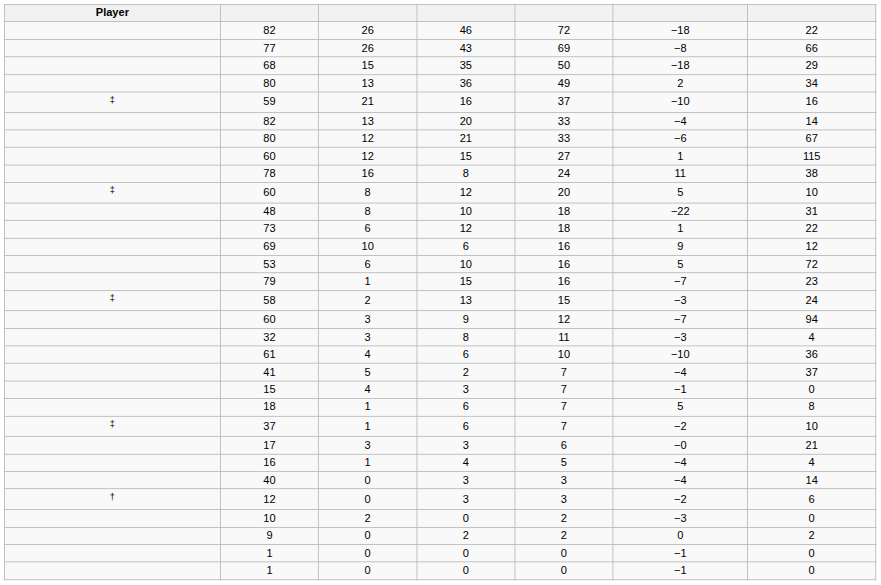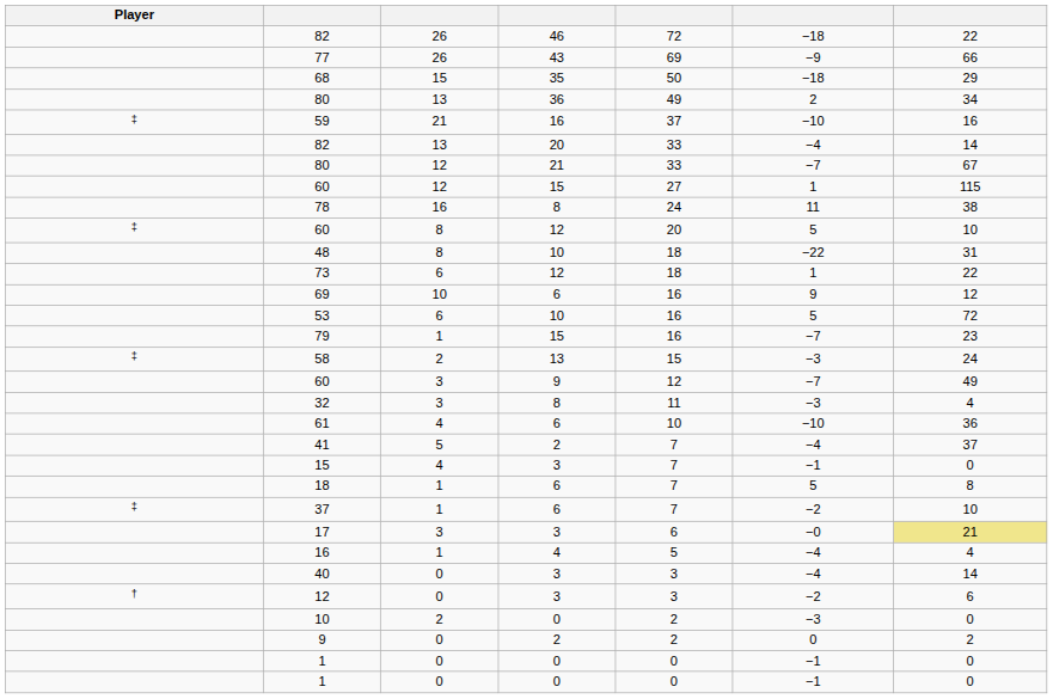77 | column 6: −8 -> −9
80 / 21 | column 6: −6 -> −7
60 / 9 | column 7: 94 -> 49
17 | column 7: no background -> khaki background
